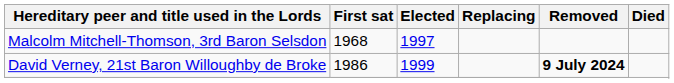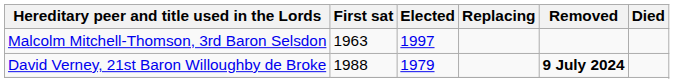Malcolm Mitchell-Thomson, 3rd Baron Selsdon | First sat: 1968 -> 1963
David Verney, 21st Baron Willoughby de Broke | First sat: 1986 -> 1988
David Verney, 21st Baron Willoughby de Broke | Elected: 1999 -> 1979
